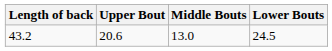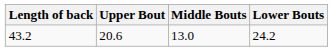43.2 | Lower Bouts: 24.5 -> 24.2
